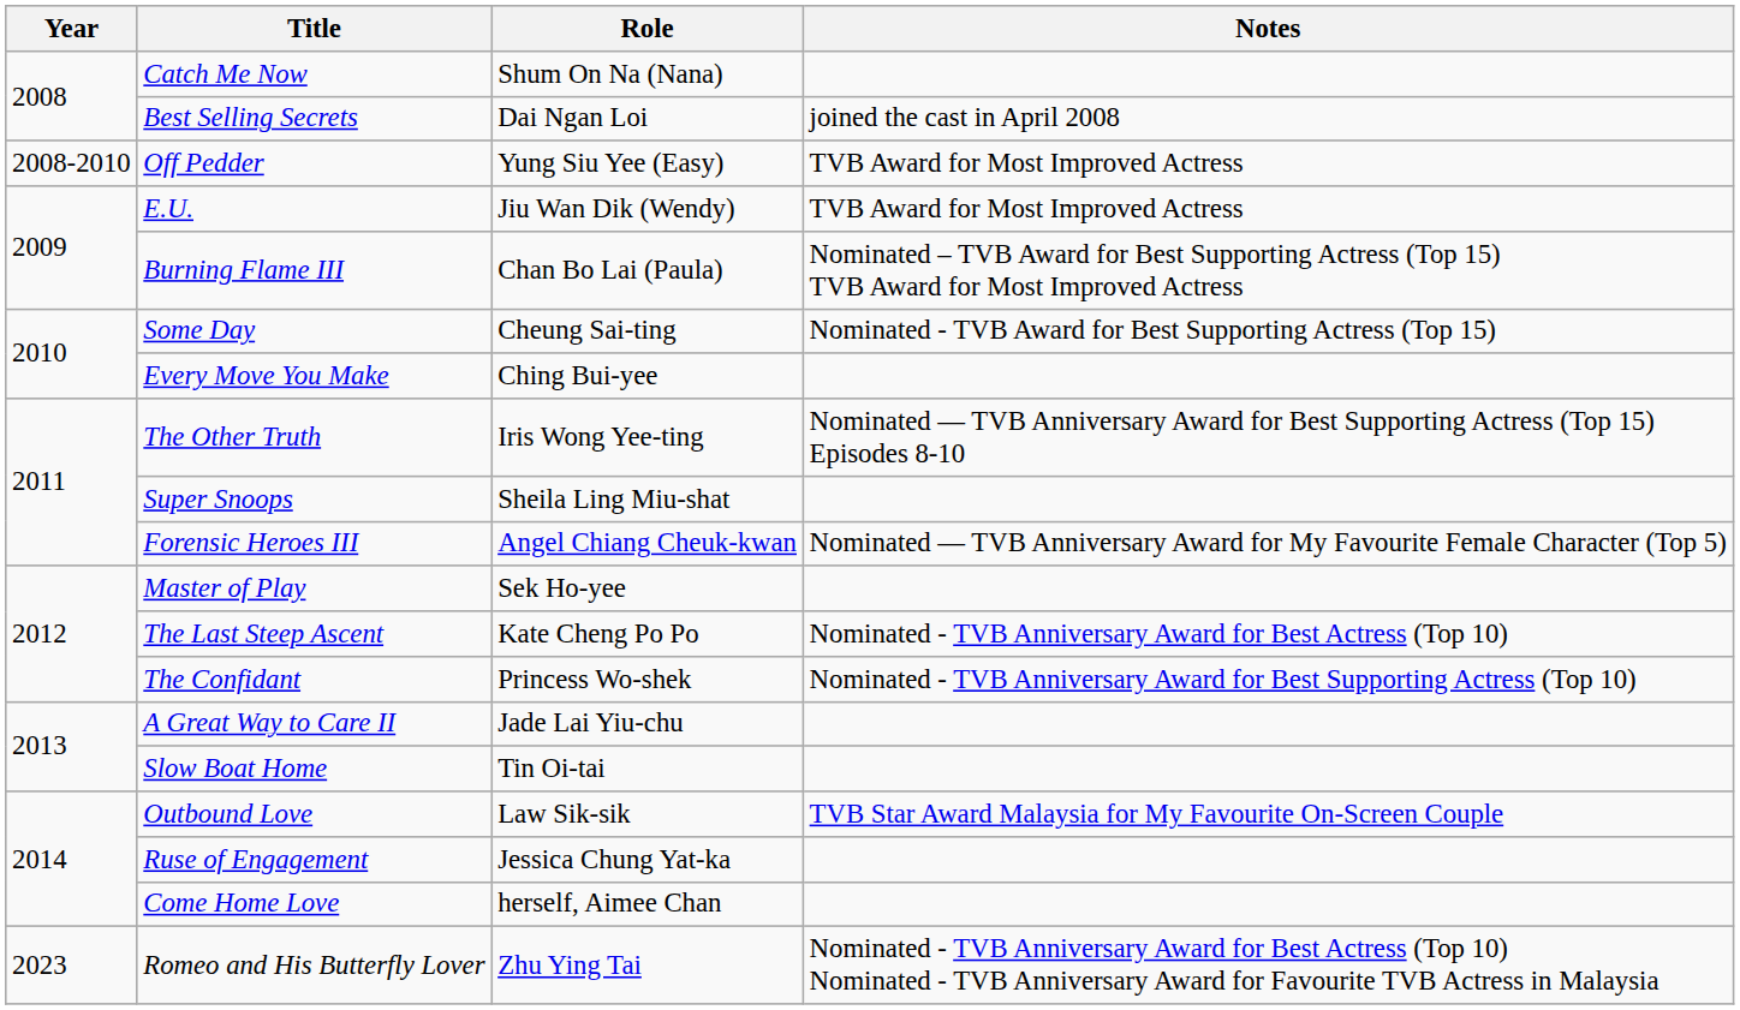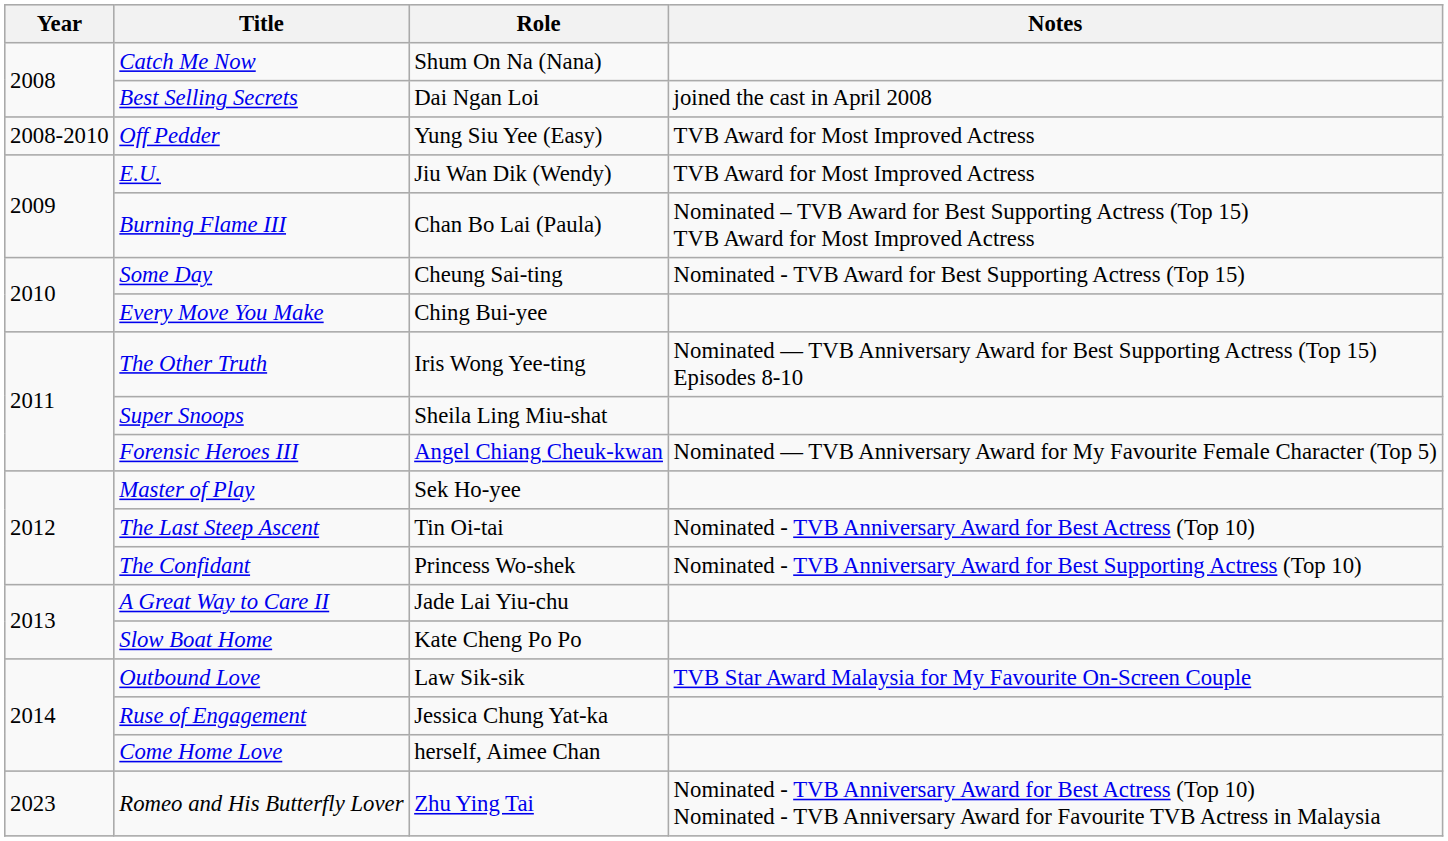The Last Steep Ascent | Role: Kate Cheng Po Po -> Tin Oi-tai
Slow Boat Home | Role: Tin Oi-tai -> Kate Cheng Po Po
